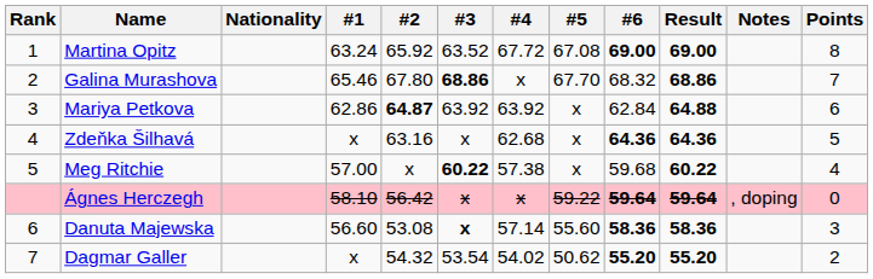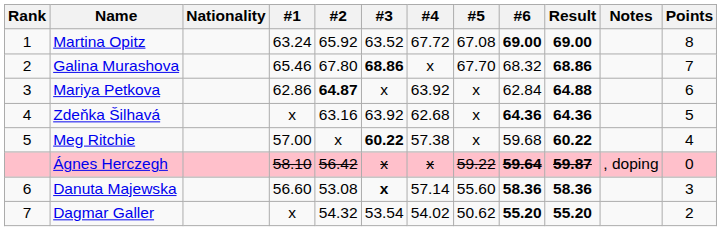Mariya Petkova | #3: 63.92 -> x
Zdeňka Šilhavá | #3: x -> 63.92
Ágnes Herczegh | Result: 59.64 -> 59.87
